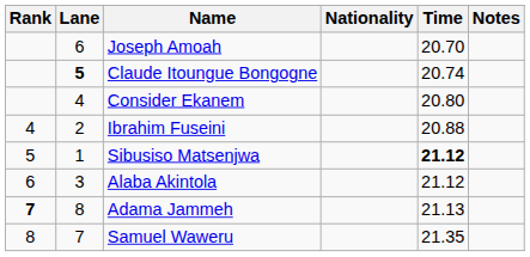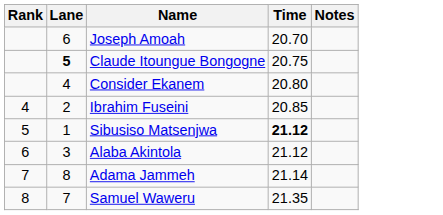- column: Nationality
Claude Itoungue Bongogne | Time: 20.74 -> 20.75
Ibrahim Fuseini | Time: 20.88 -> 20.85
Adama Jammeh | Rank: bold -> normal
Adama Jammeh | Time: 21.13 -> 21.14
